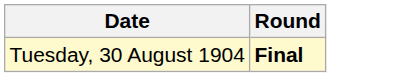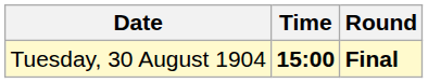+ column: Time | 15:00
